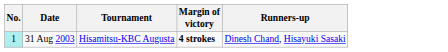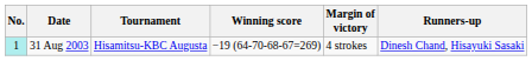+ column: Winning score | −19 (64-70-68-67=269)
31 Aug 2003 | Margin of victory: bold -> normal
